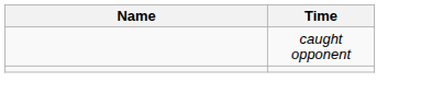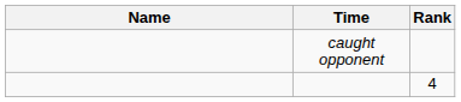+ column: Rank | 4
